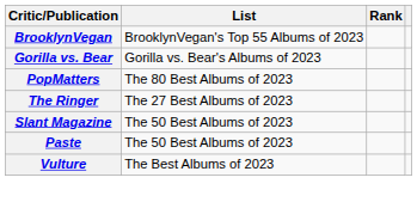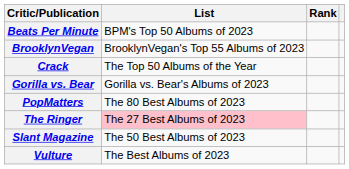+ row: Beats Per Minute | BPM's Top 50 Albums of 2023
+ row: Crack | The Top 50 Albums of the Year
The Ringer | List: no background -> pink background
- row: Paste | The 50 Best Albums of 2023
